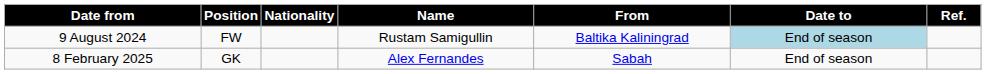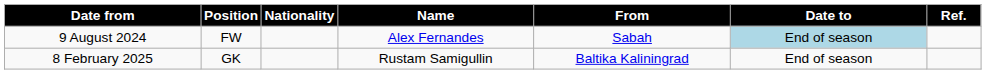9 August 2024 | Name: Rustam Samigullin -> Alex Fernandes
9 August 2024 | From: Baltika Kaliningrad -> Sabah
8 February 2025 | Name: Alex Fernandes -> Rustam Samigullin
8 February 2025 | From: Sabah -> Baltika Kaliningrad
